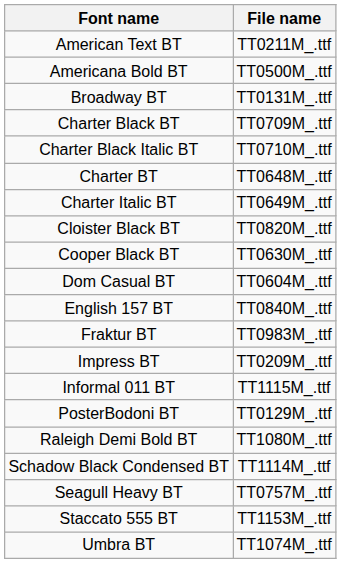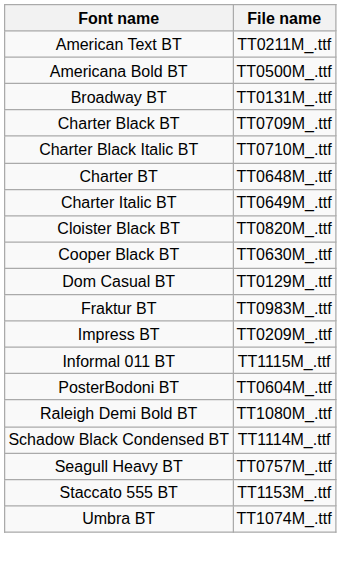Dom Casual BT | File name: TT0604M_.ttf -> TT0129M_.ttf
- row: English 157 BT | TT0840M_.ttf
PosterBodoni BT | File name: TT0129M_.ttf -> TT0604M_.ttf
